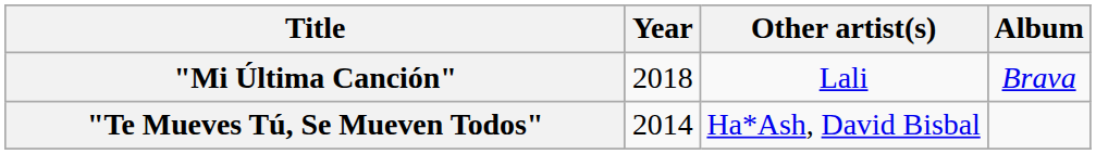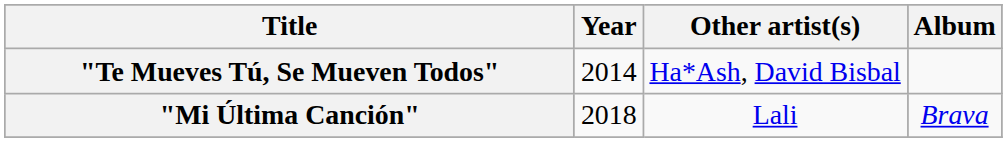rows swapped: "Te Mueves Tú, Se Mueven Todos" <-> "Mi Última Canción"
